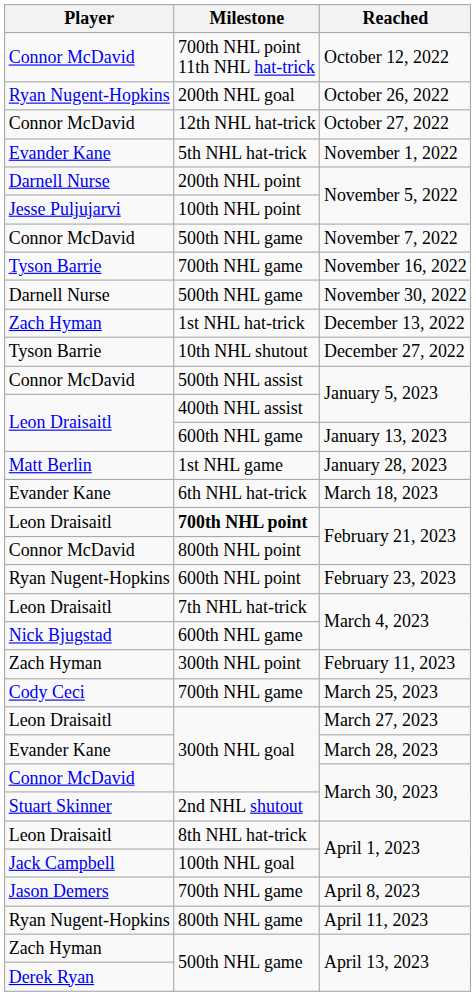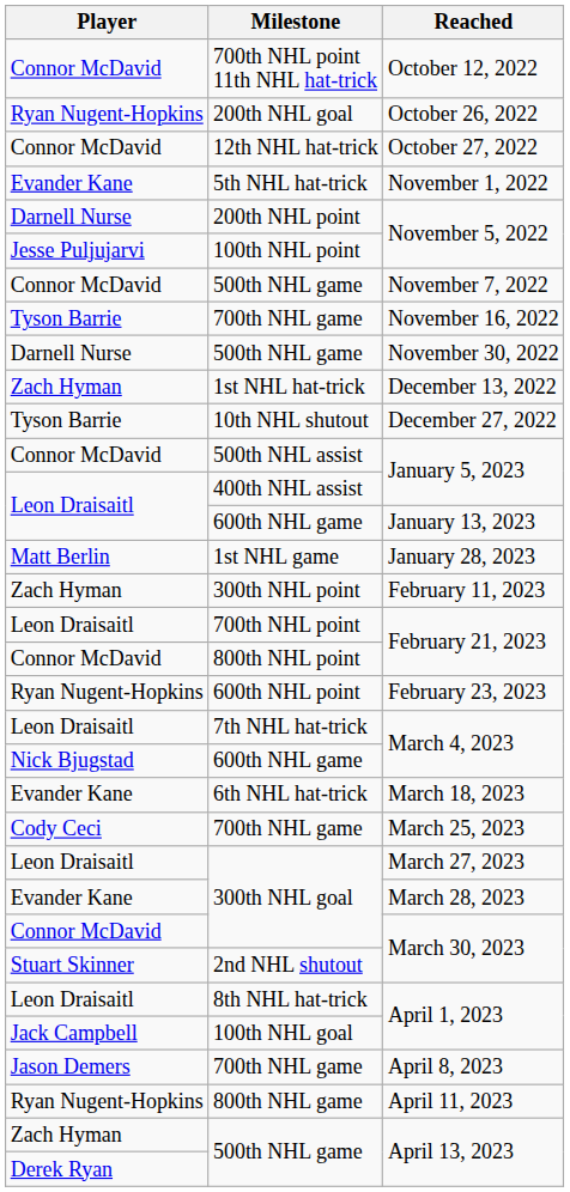rows swapped: February 11, 2023 <-> March 18, 2023
Leon Draisaitl / February 21, 2023 | Milestone: bold -> normal
